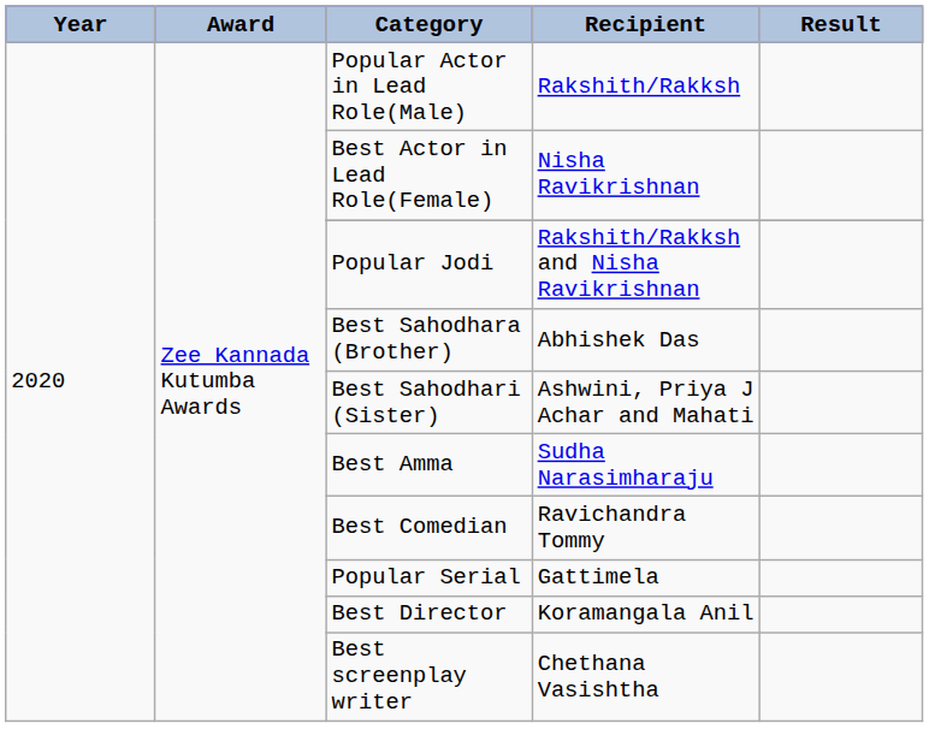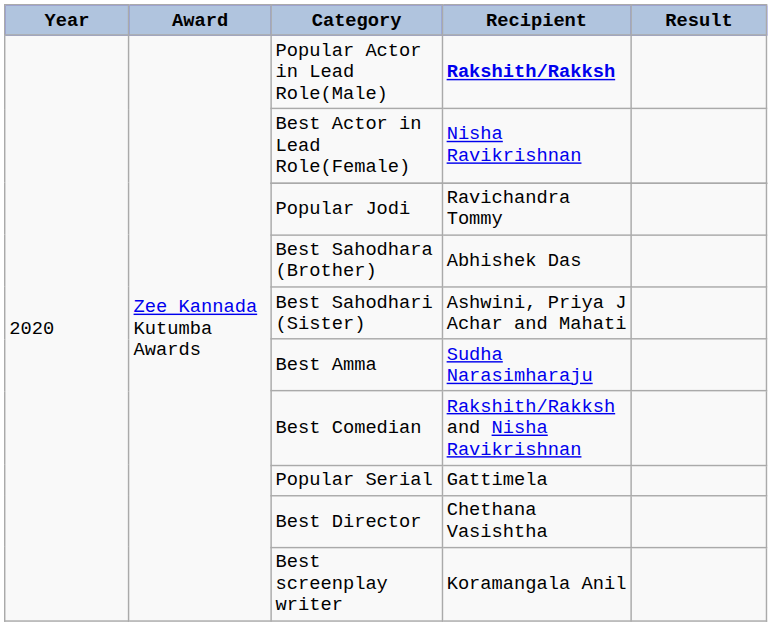Popular Actor in Lead Role(Male) | Recipient: normal -> bold
Popular Jodi | Recipient: Rakshith/Rakksh and Nisha Ravikrishnan -> Ravichandra Tommy
Best Comedian | Recipient: Ravichandra Tommy -> Rakshith/Rakksh and Nisha Ravikrishnan
Best Director | Recipient: Koramangala Anil -> Chethana Vasishtha
Best screenplay writer | Recipient: Chethana Vasishtha -> Koramangala Anil
